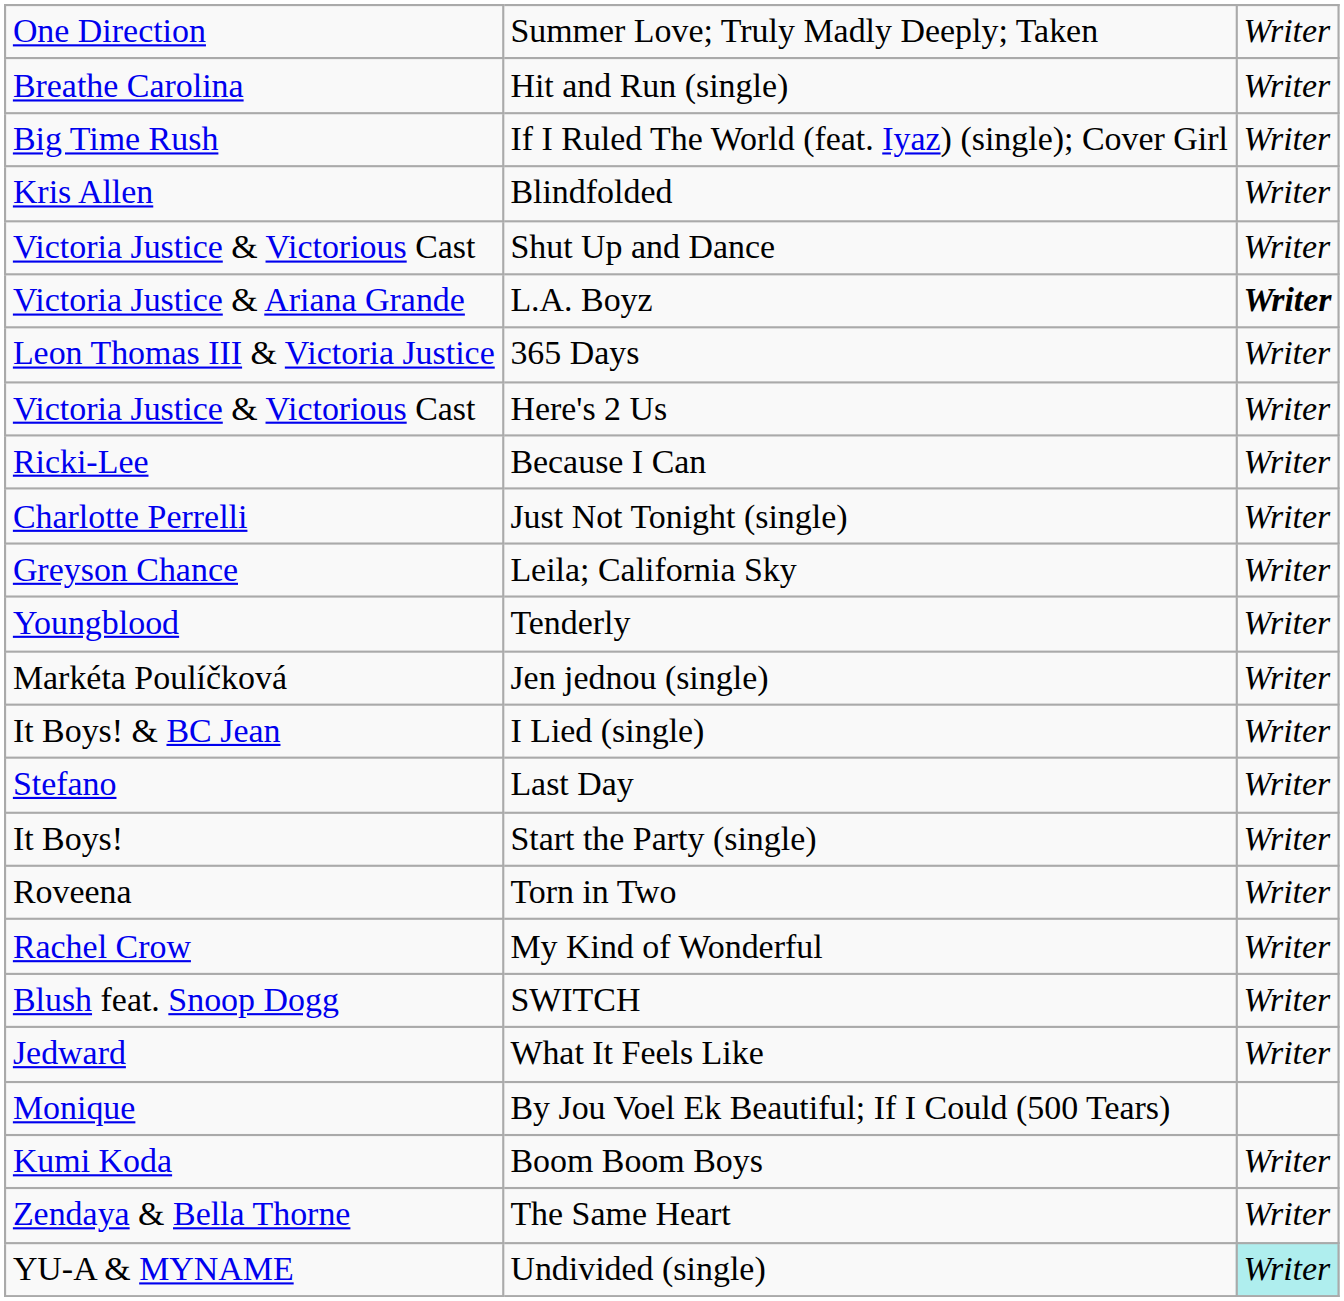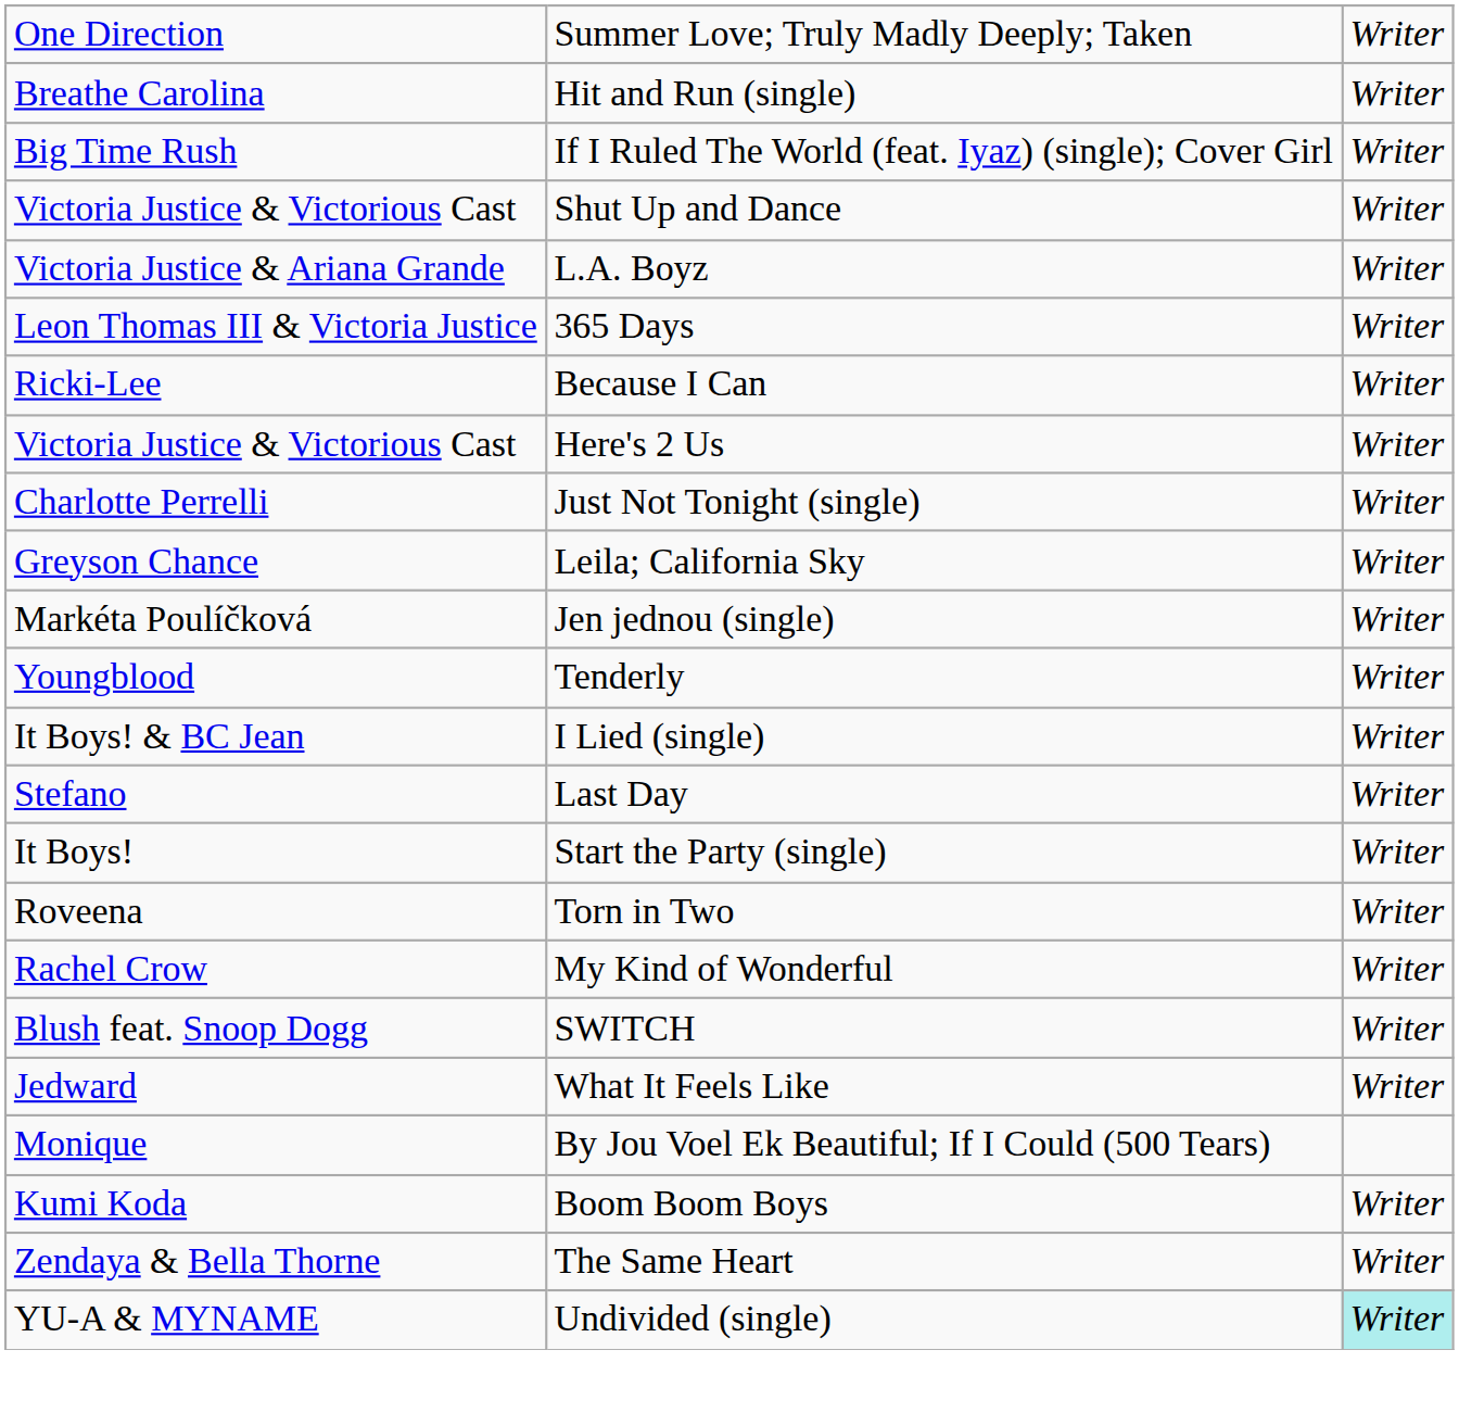- row: Kris Allen | Blindfolded | Writer
L.A. Boyz | column 3: bold -> normal
rows swapped: Here's 2 Us <-> Because I Can
rows swapped: Jen jednou (single) <-> Tenderly
